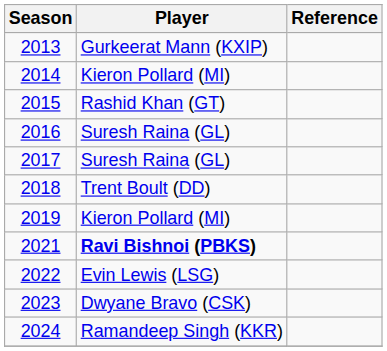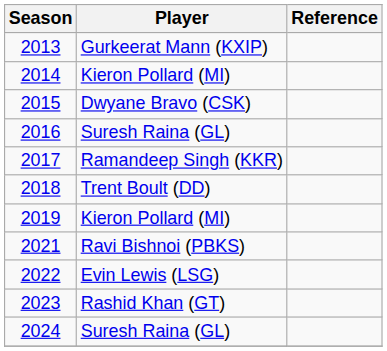2015 | Player: Rashid Khan (GT) -> Dwyane Bravo (CSK)
2017 | Player: Suresh Raina (GL) -> Ramandeep Singh (KKR)
2021 | Player: bold -> normal
2023 | Player: Dwyane Bravo (CSK) -> Rashid Khan (GT)
2024 | Player: Ramandeep Singh (KKR) -> Suresh Raina (GL)
